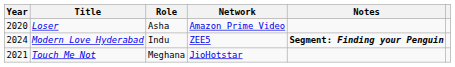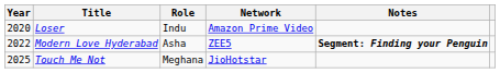Loser | Role: Asha -> Indu
Modern Love Hyderabad | Year: 2024 -> 2022
Modern Love Hyderabad | Role: Indu -> Asha
Touch Me Not | Year: 2021 -> 2025
